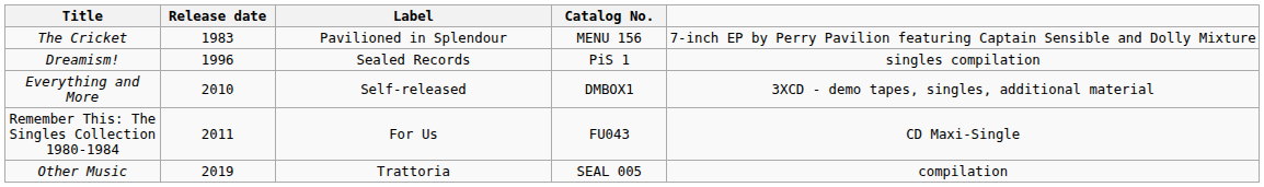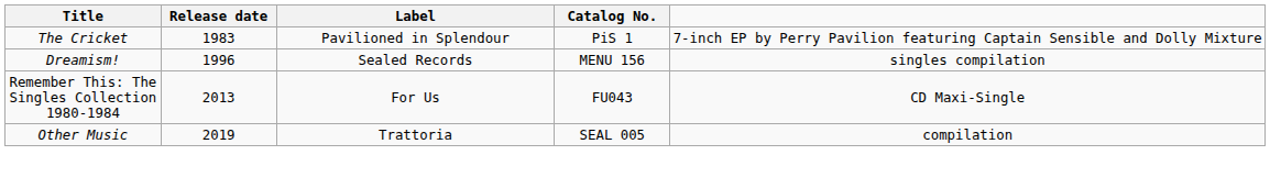The Cricket | Catalog No.: MENU 156 -> PiS 1
Dreamism! | Catalog No.: PiS 1 -> MENU 156
- row: Everything and More | 2010 | Self-released | DMBOX1 | 3XCD - demo tapes, singles, additional material
Remember This: The Singles Collection 1980-1984 | Release date: 2011 -> 2013
